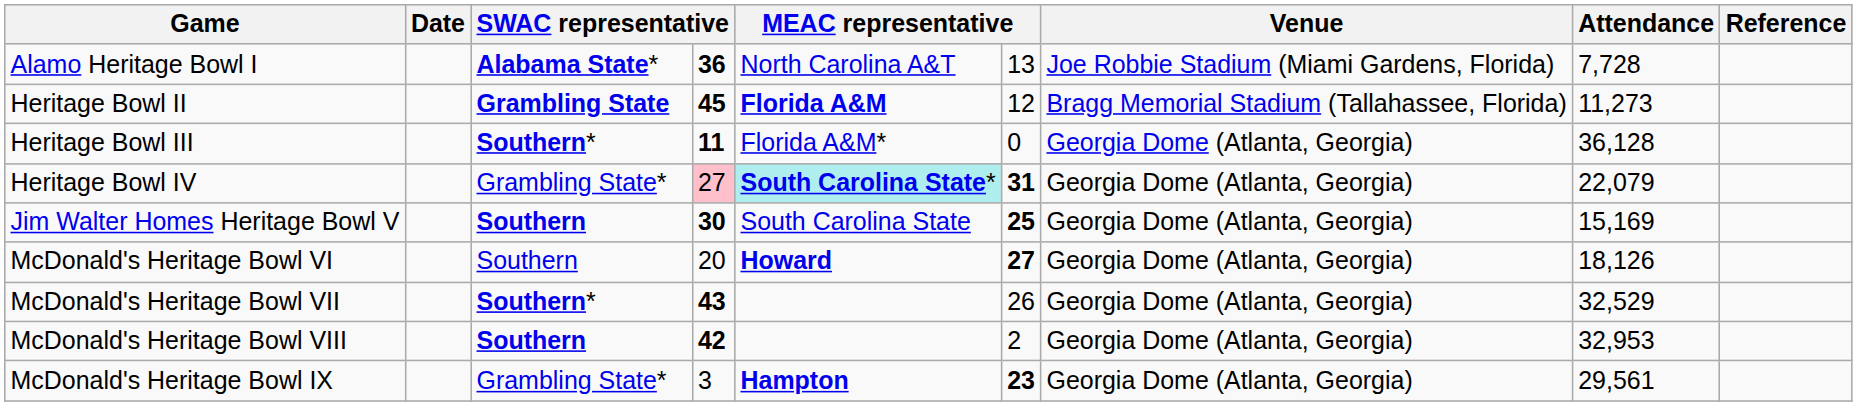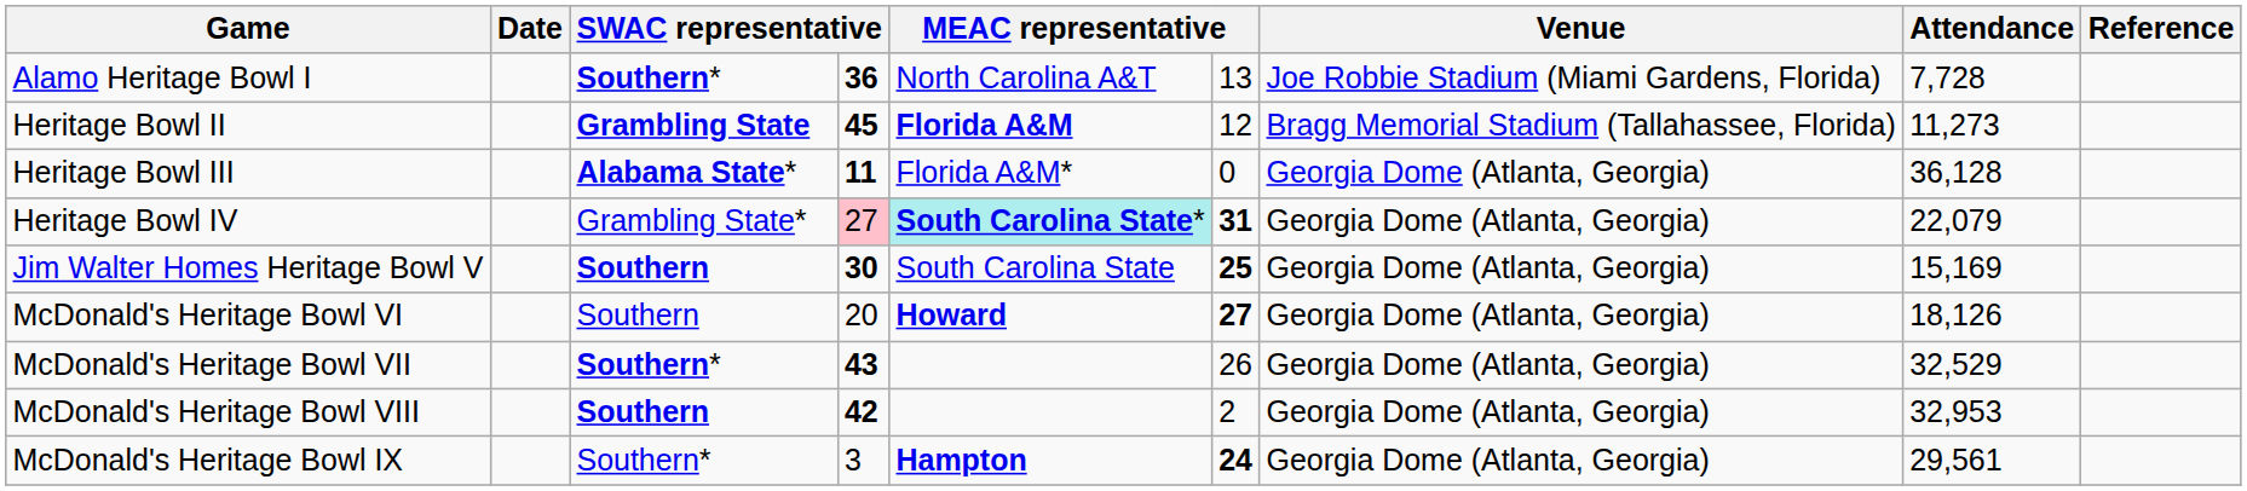Alamo Heritage Bowl I | column 3: Alabama State* -> Southern*
Heritage Bowl III | column 3: Southern* -> Alabama State*
McDonald's Heritage Bowl IX | column 3: Grambling State* -> Southern*
McDonald's Heritage Bowl IX | column 6: 23 -> 24
